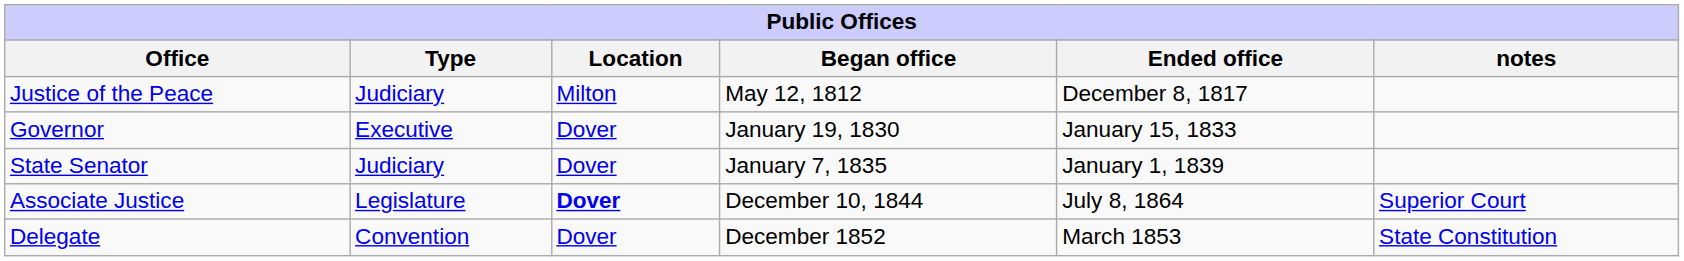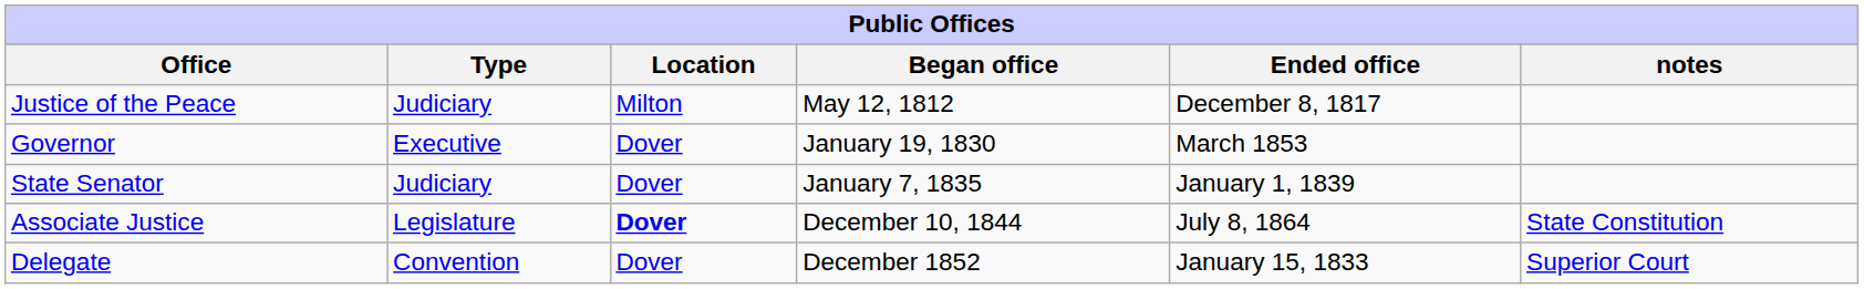Governor | Ended office: January 15, 1833 -> March 1853
Associate Justice | notes: Superior Court -> State Constitution
Delegate | Ended office: March 1853 -> January 15, 1833
Delegate | notes: State Constitution -> Superior Court
